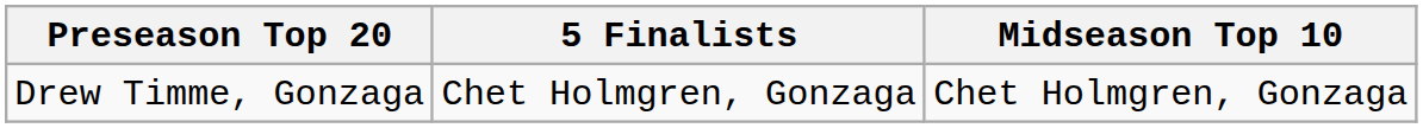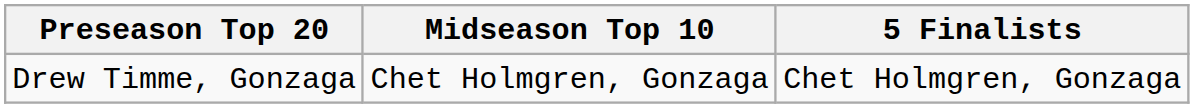columns swapped: Midseason Top 10 <-> 5 Finalists
